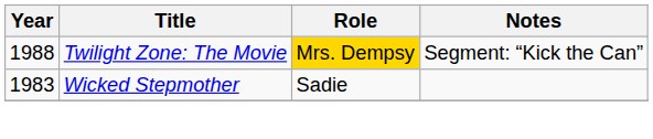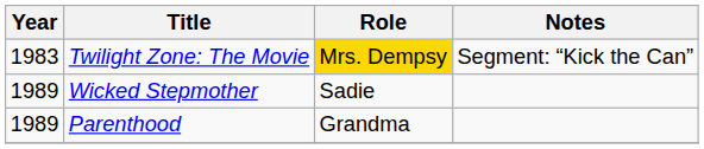Twilight Zone: The Movie | Year: 1988 -> 1983
Wicked Stepmother | Year: 1983 -> 1989
+ row: 1989 | Parenthood | Grandma
